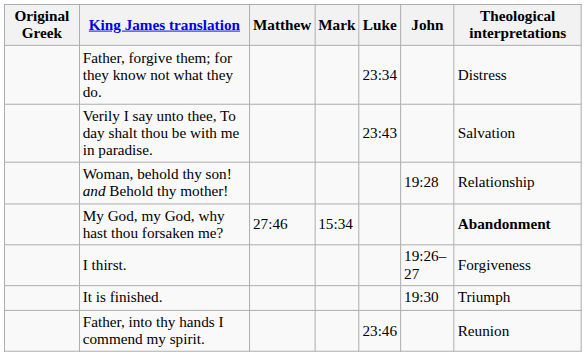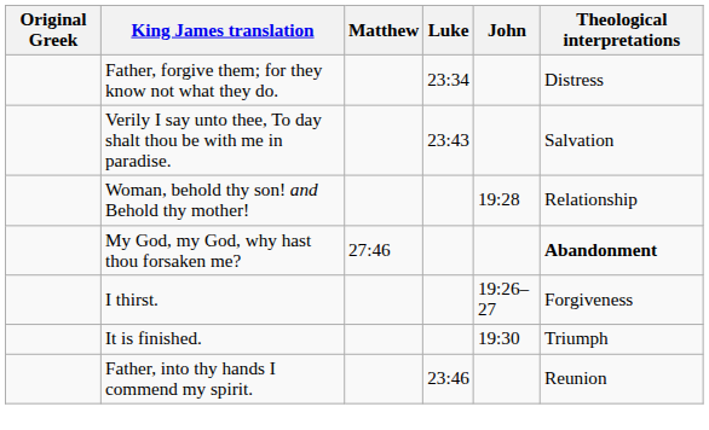- column: Mark | 15:34
